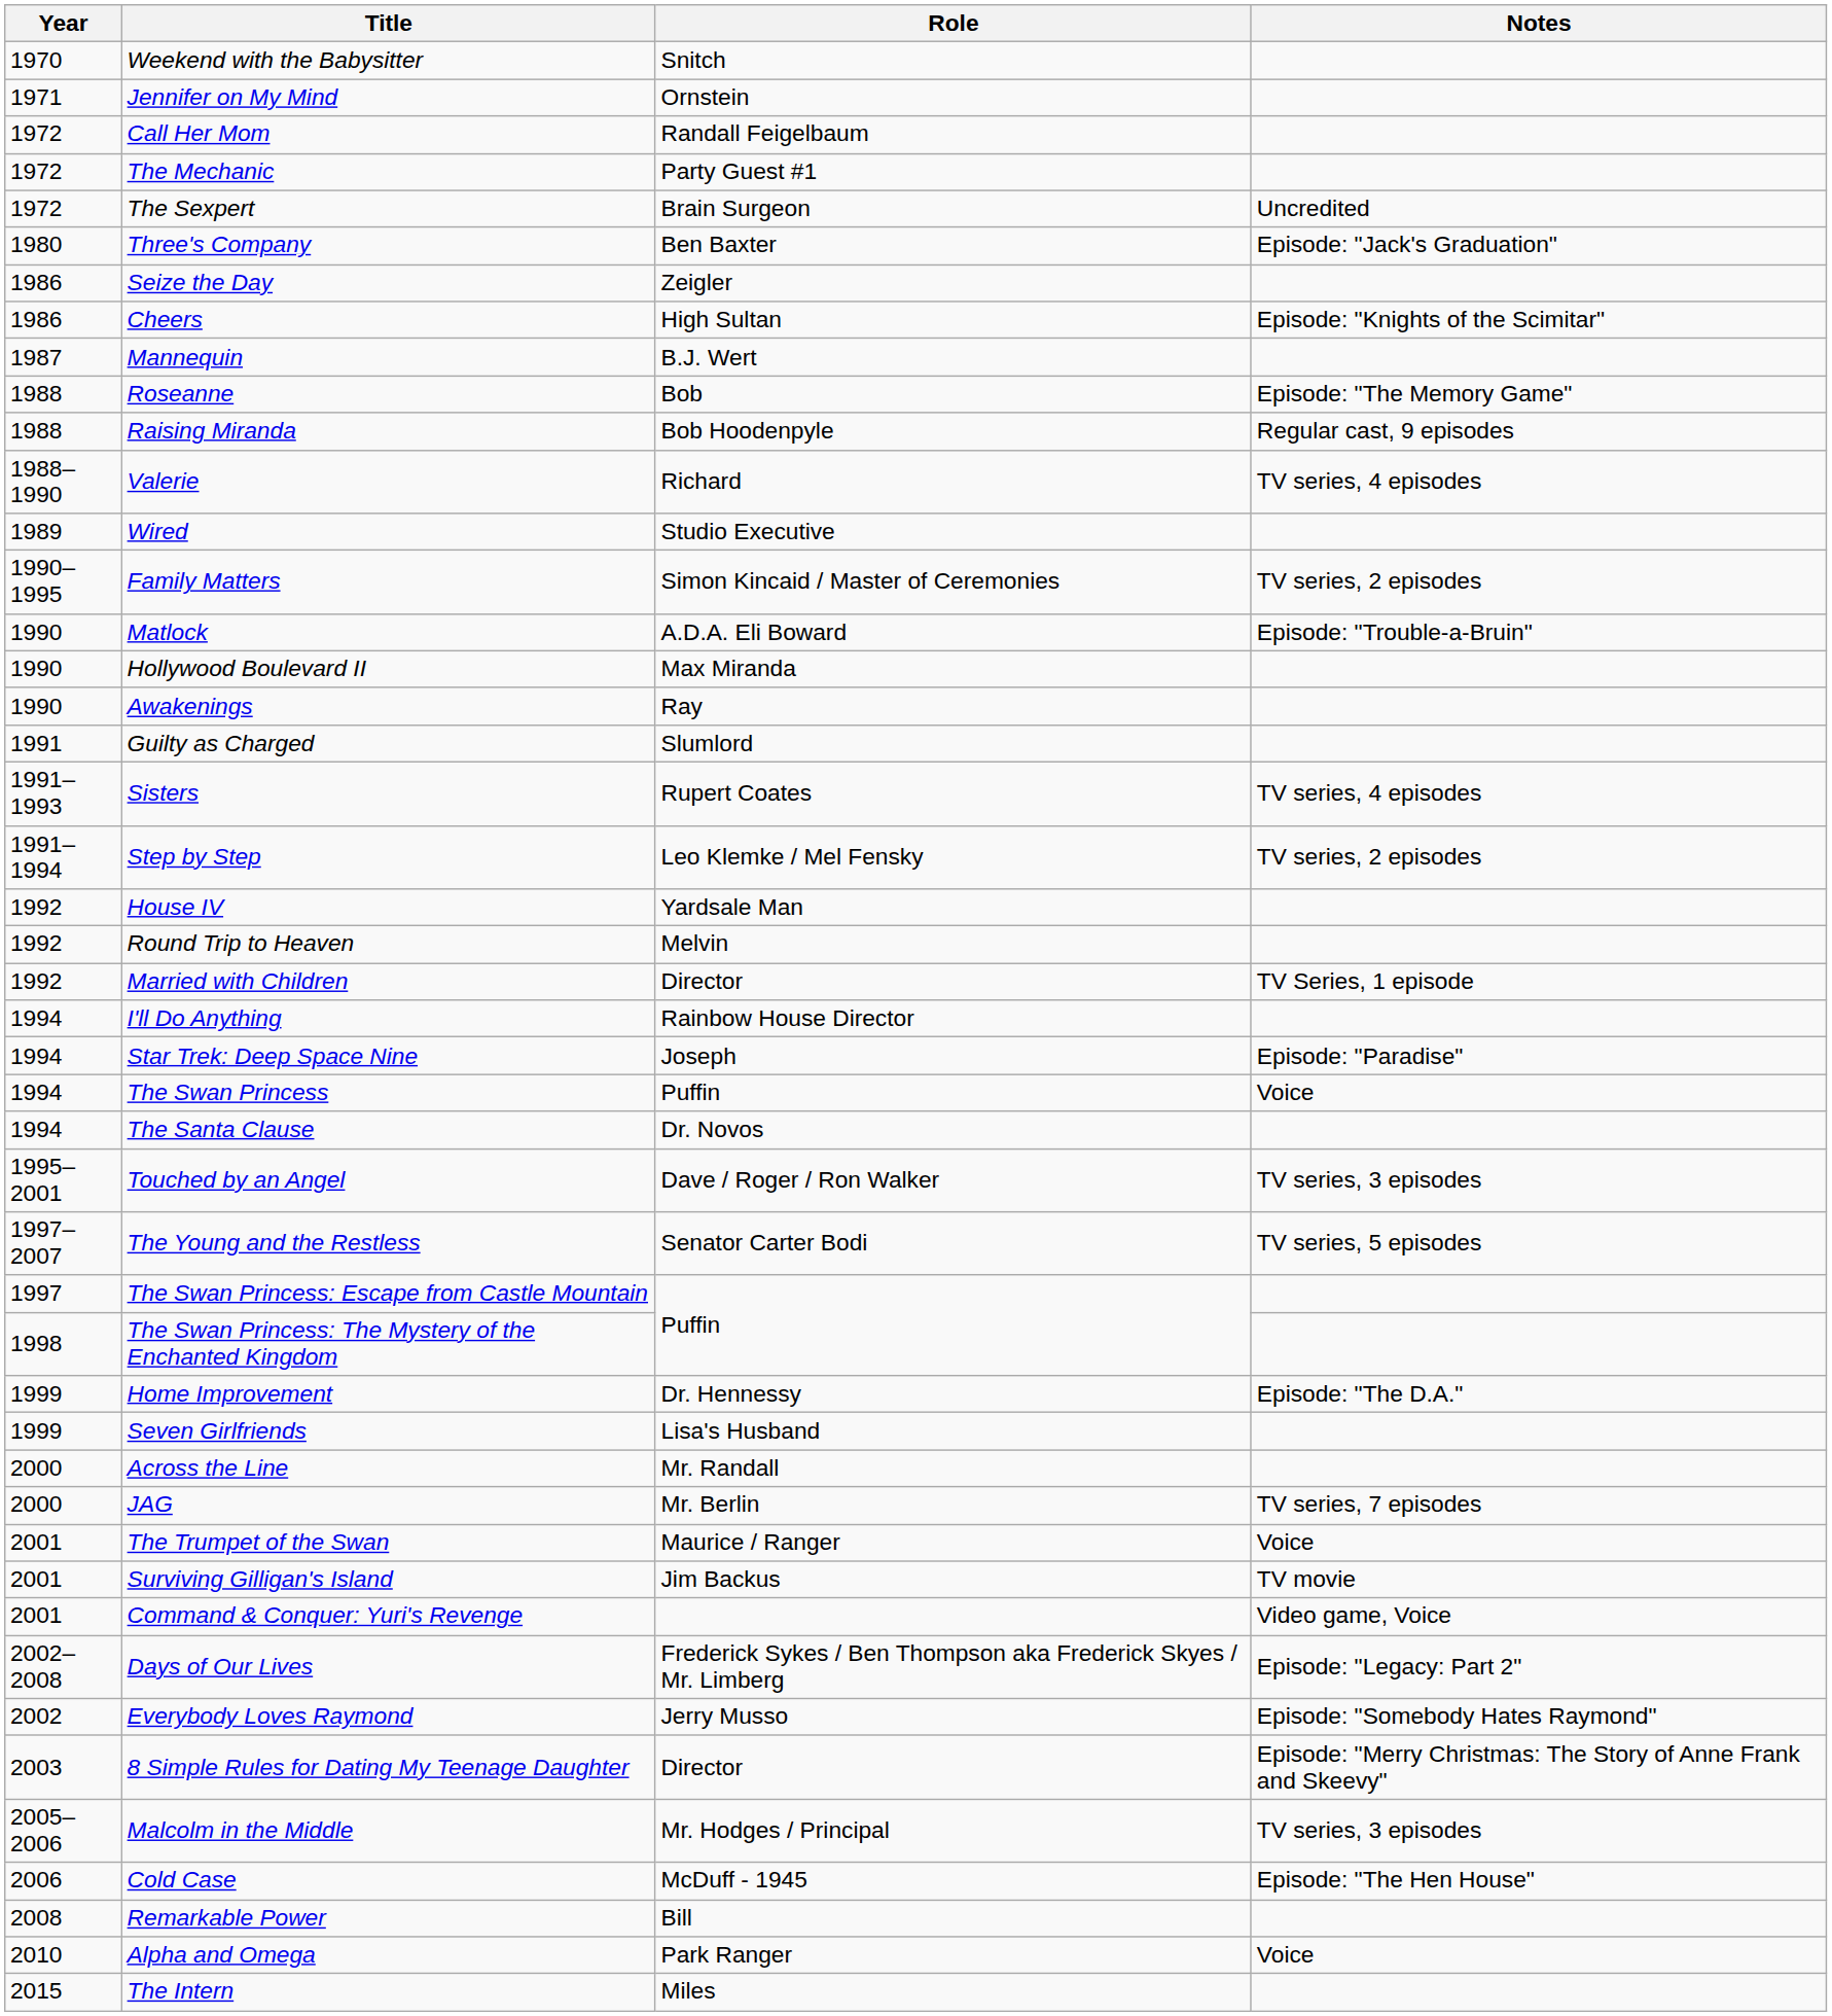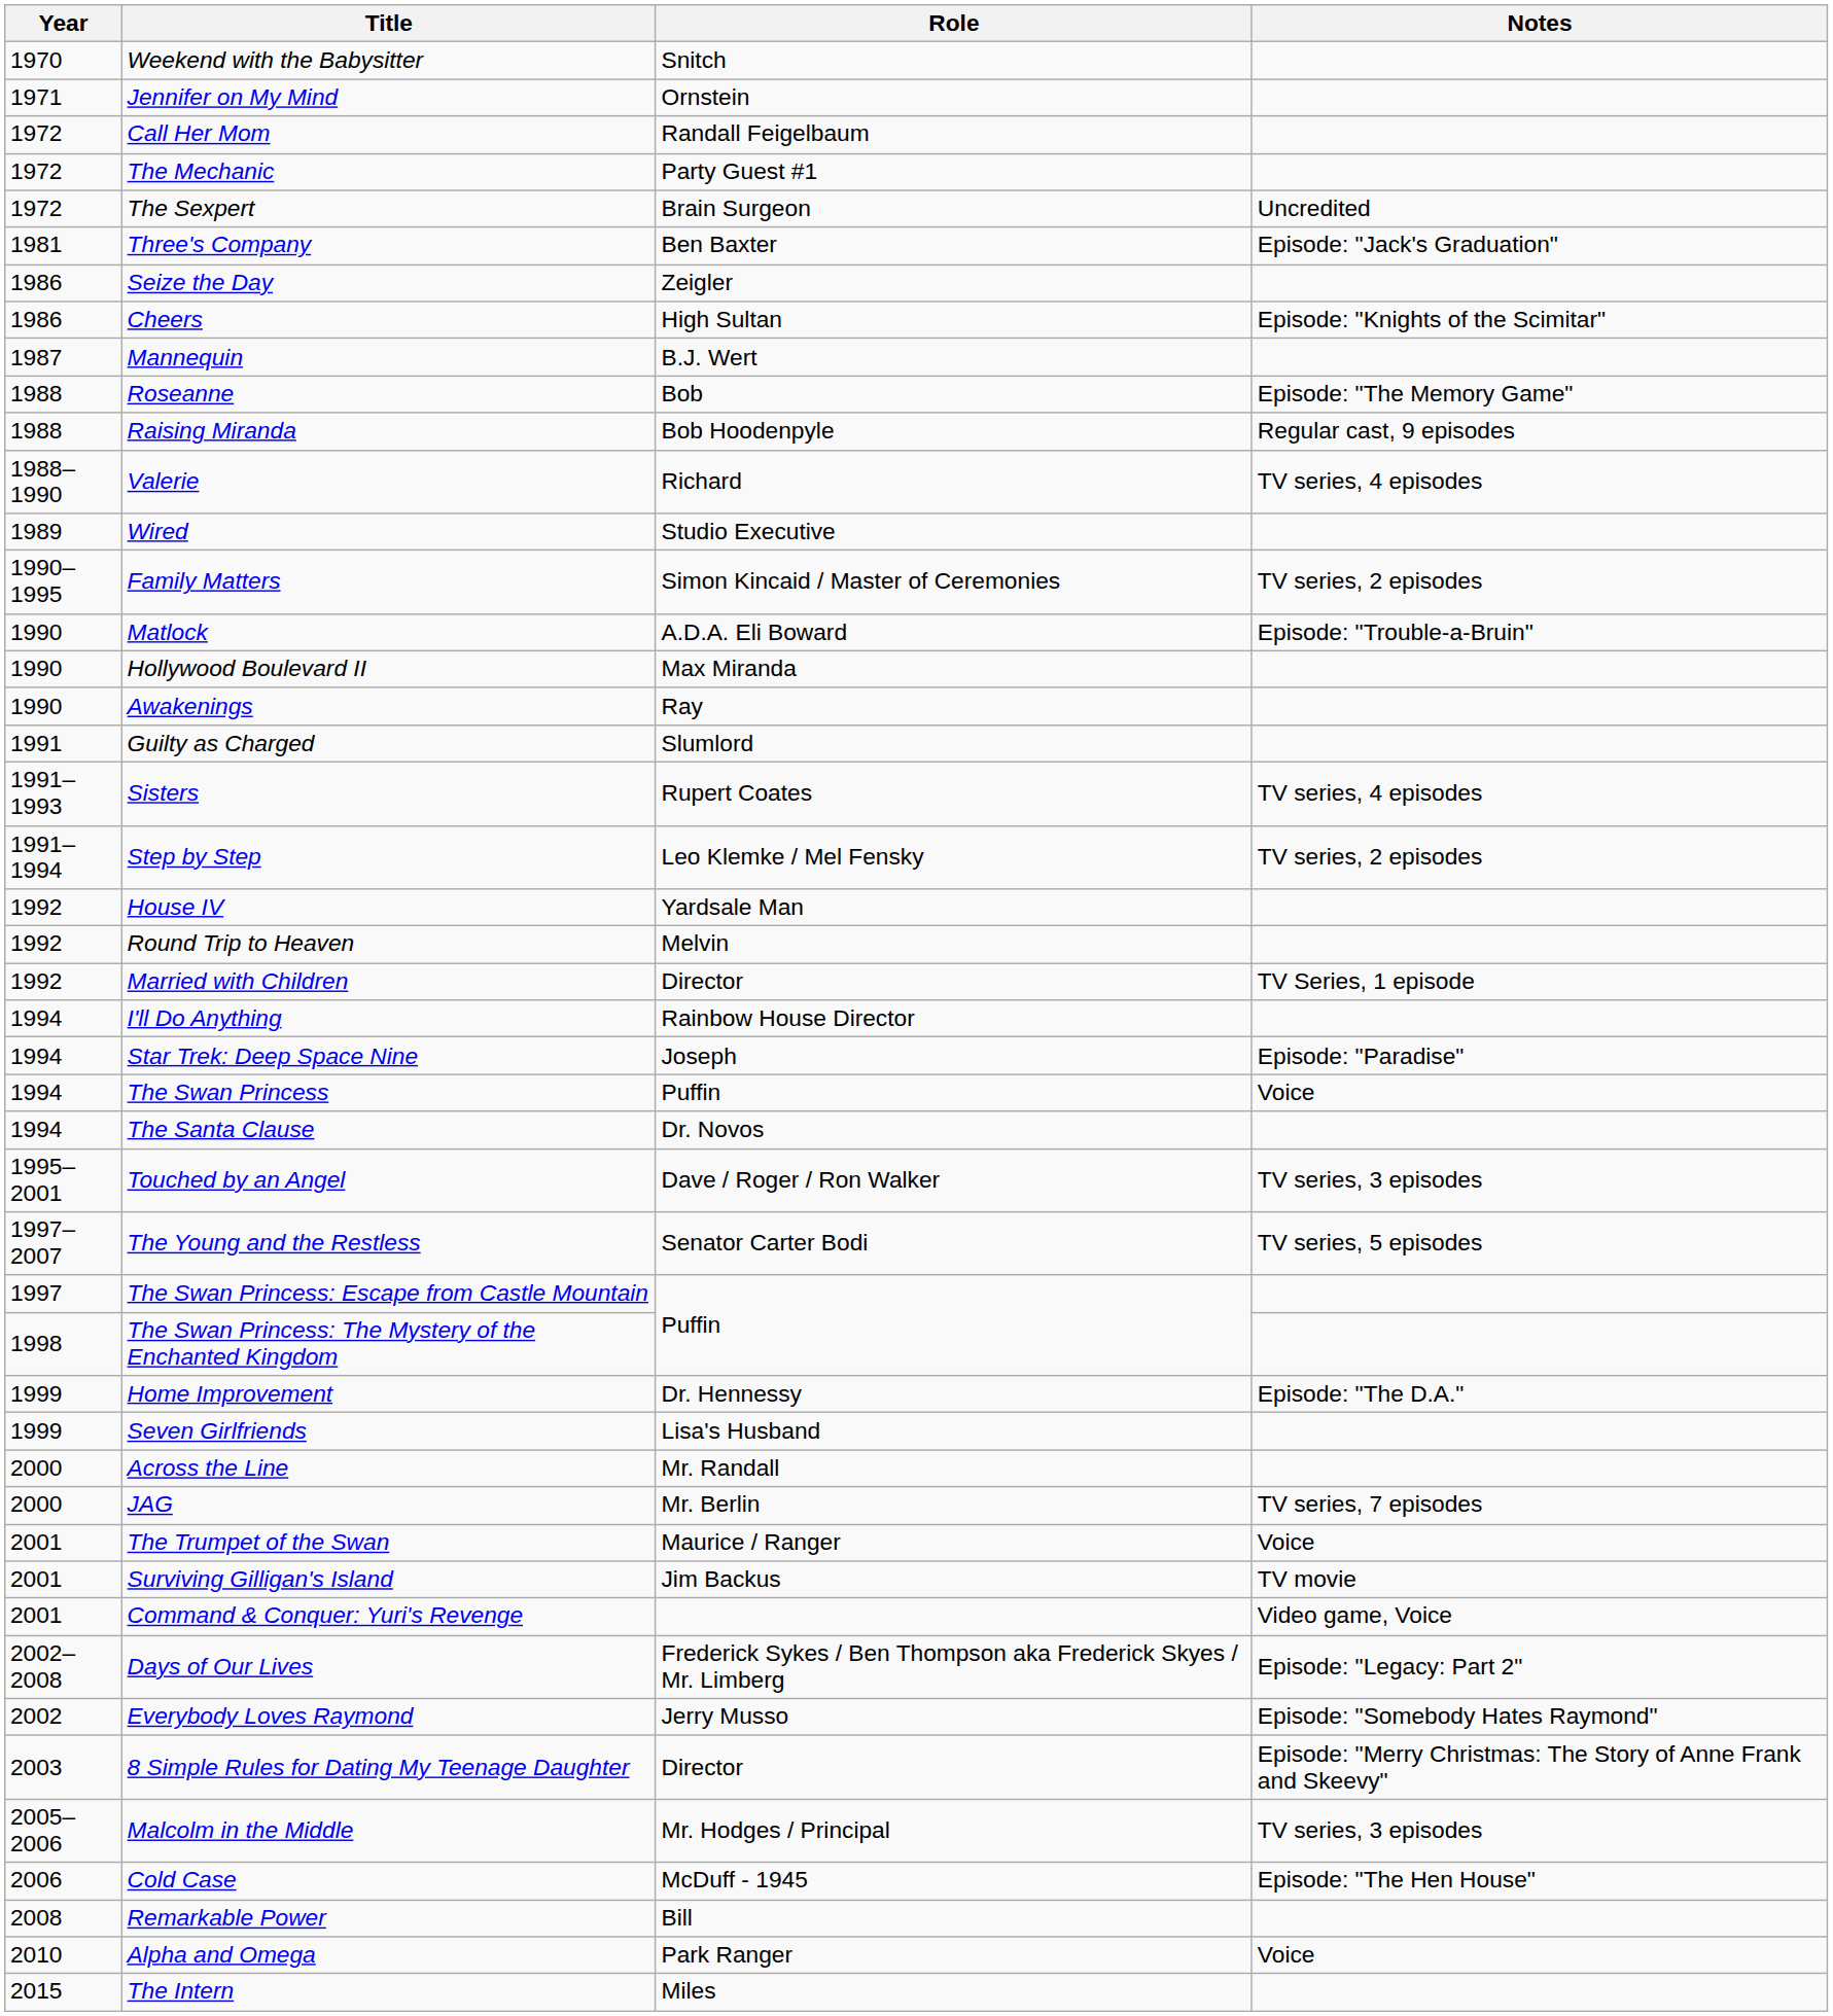Three's Company | Year: 1980 -> 1981
